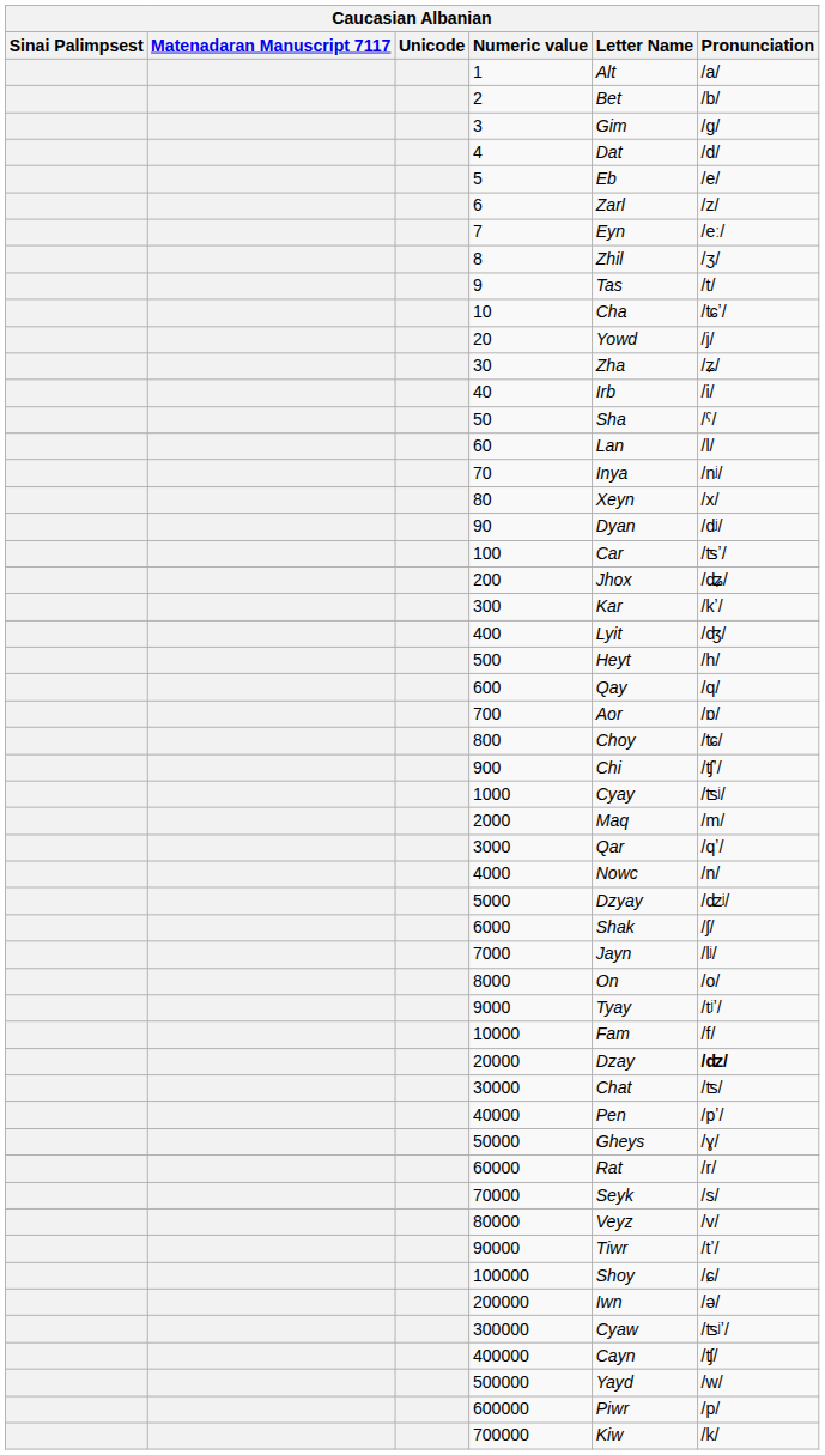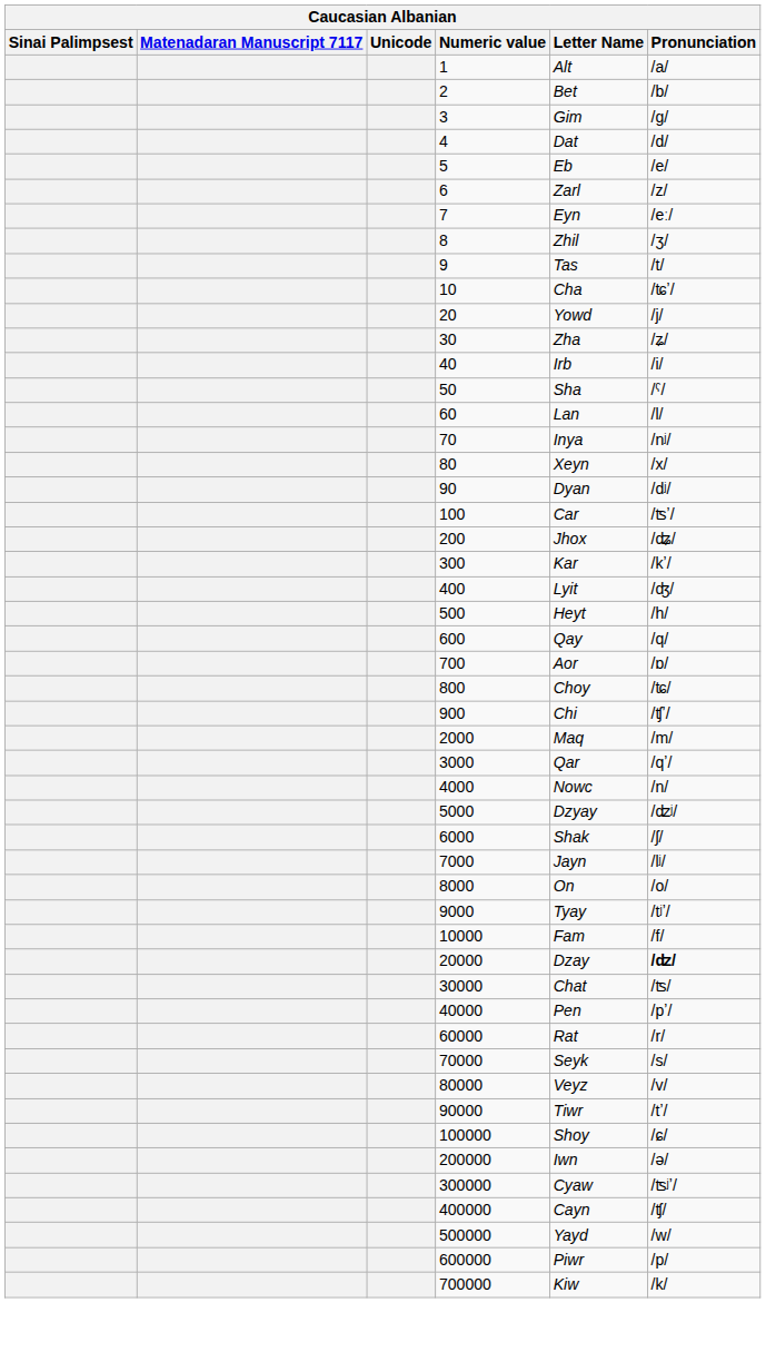- row: 1000 | Cyay | /ʦʲ/
- row: 50000 | Gheys | /ɣ/
